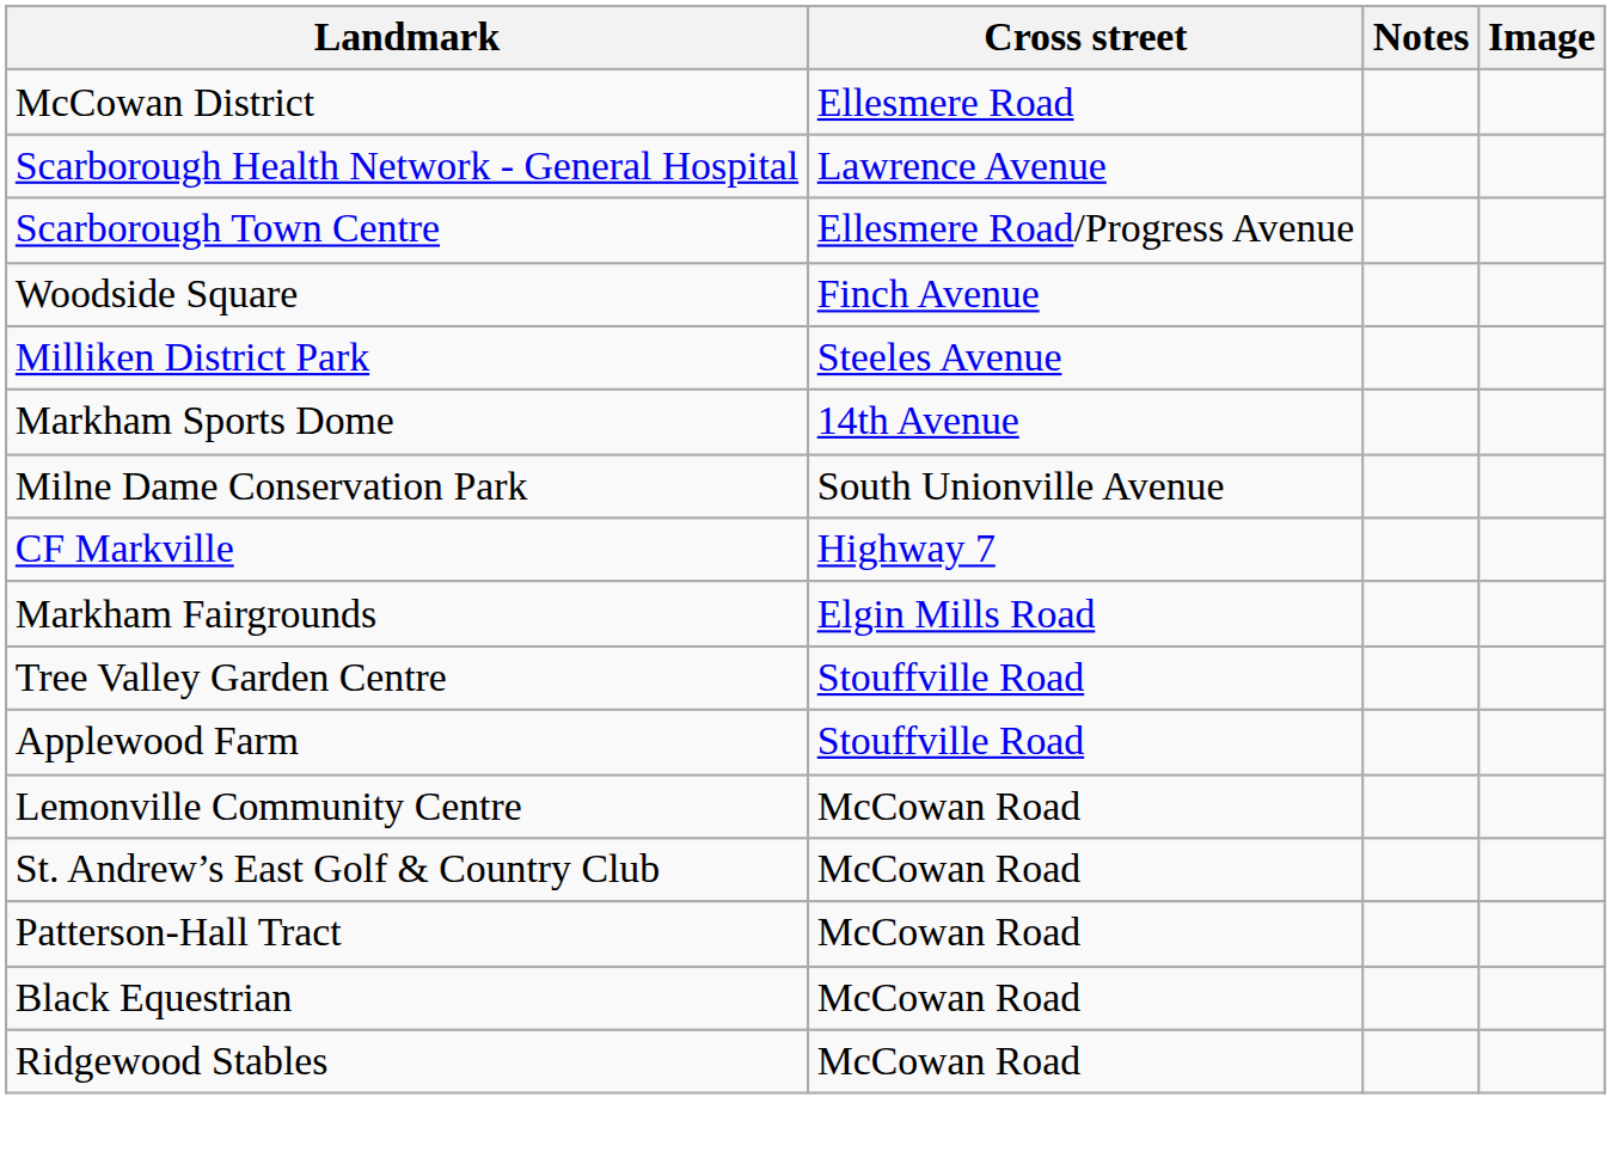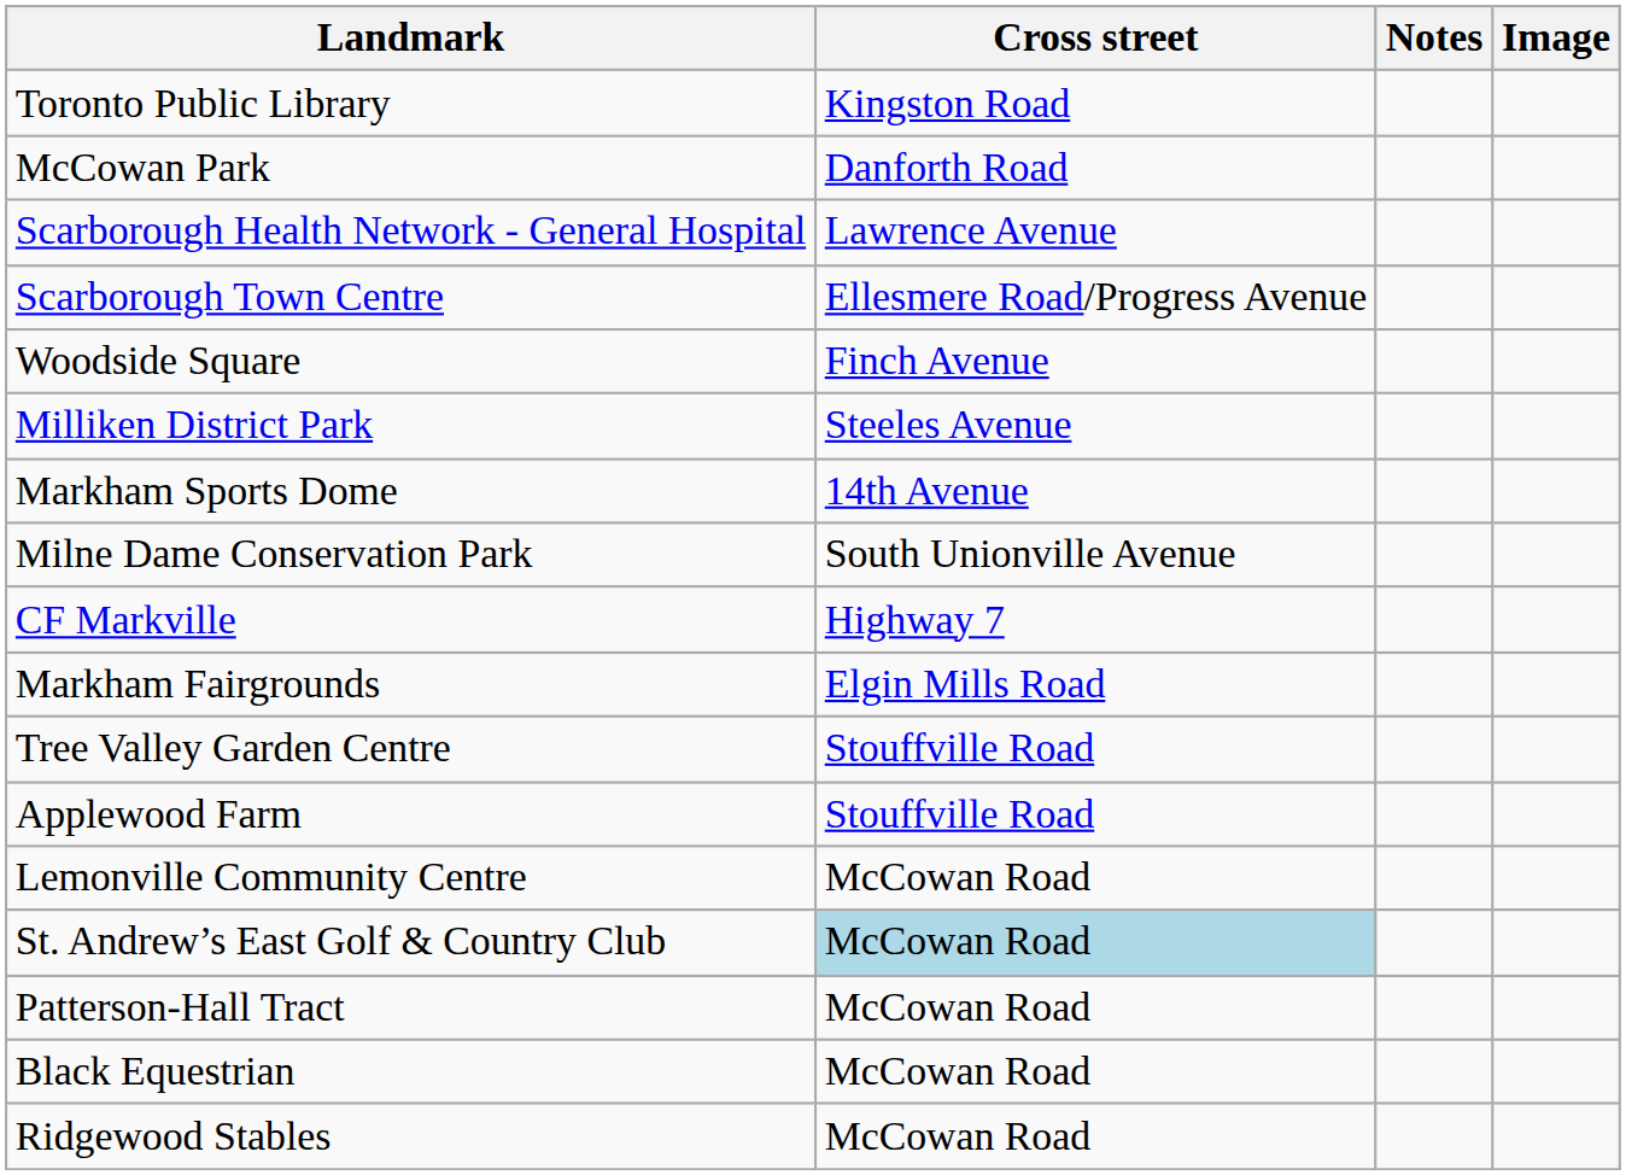+ row: Toronto Public Library | Kingston Road
- row: McCowan District | Ellesmere Road
+ row: McCowan Park | Danforth Road
St. Andrew’s East Golf & Country Club | Cross street: no background -> lightblue background
